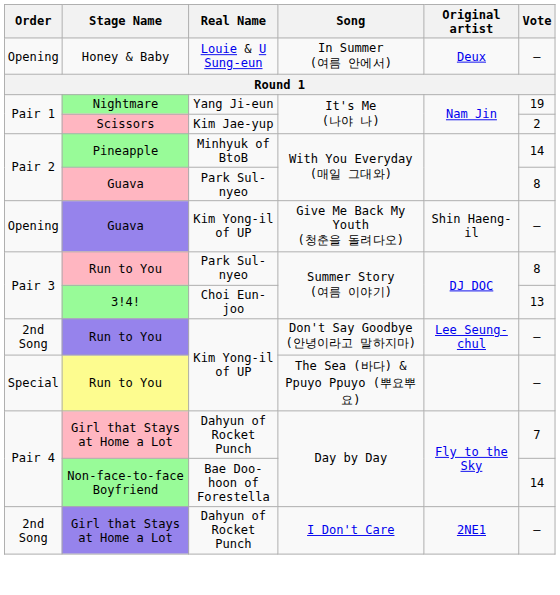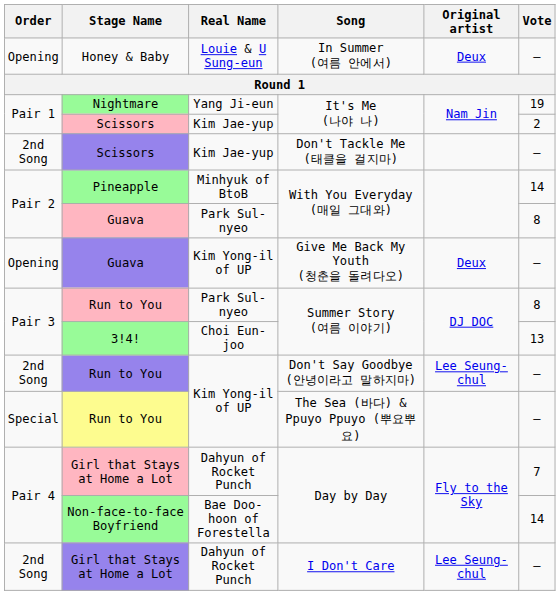+ row: 2nd Song | Scissors | Kim Jae-yup | Don't Tackle Me (태클을 걸지마) | —
Give Me Back My Youth (청춘을 돌려다오) | Original artist: Shin Haeng-il -> Deux
I Don't Care | Original artist: 2NE1 -> Lee Seung-chul
